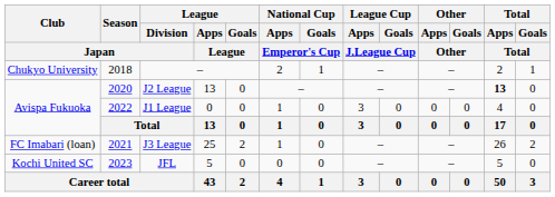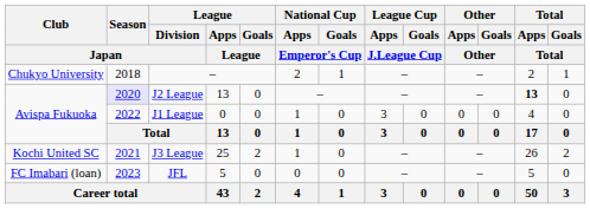J2 League | Season / Japan: no background -> lavender background
J3 League | Club / Japan: FC Imabari (loan) -> Kochi United SC
JFL | Club / Japan: Kochi United SC -> FC Imabari (loan)
